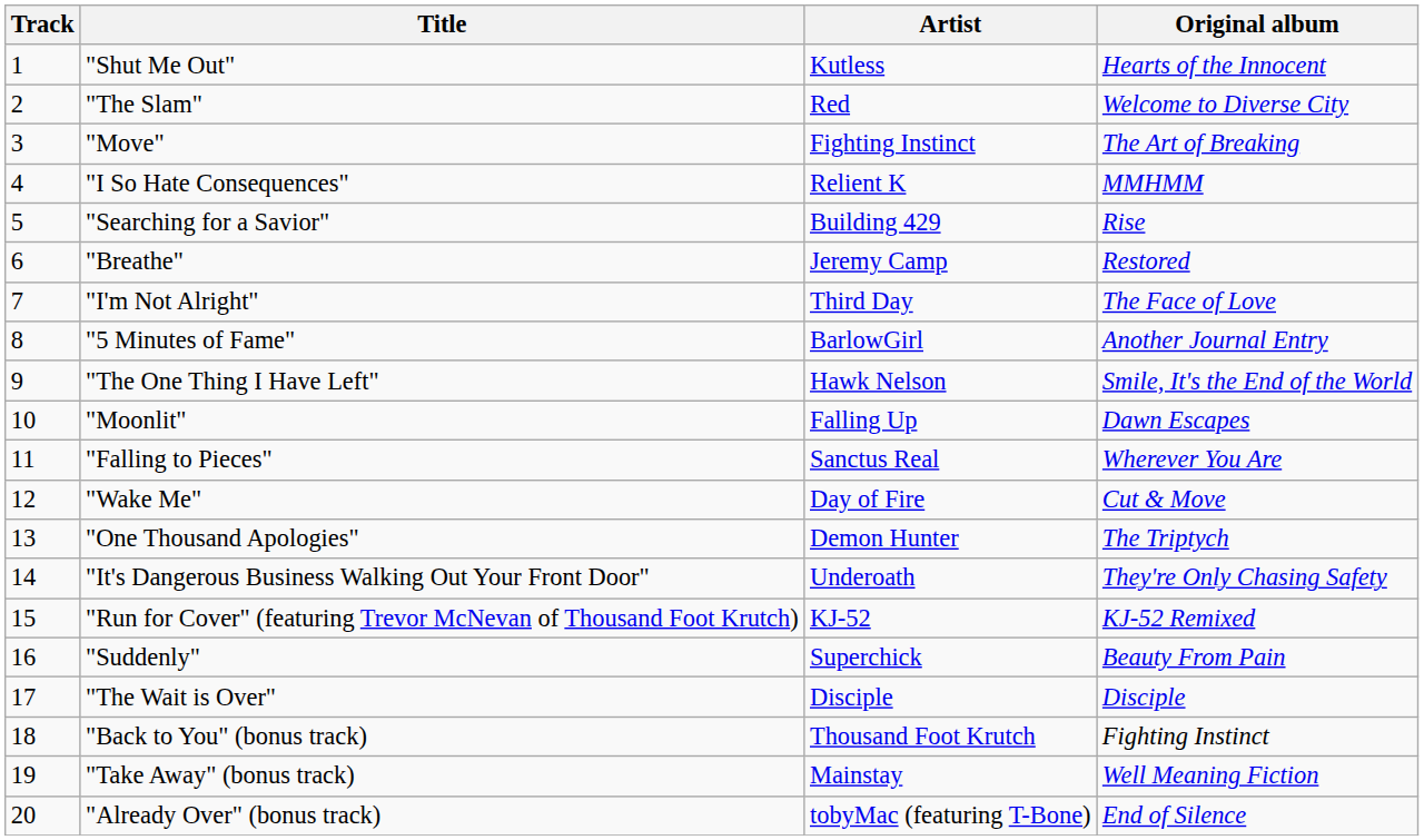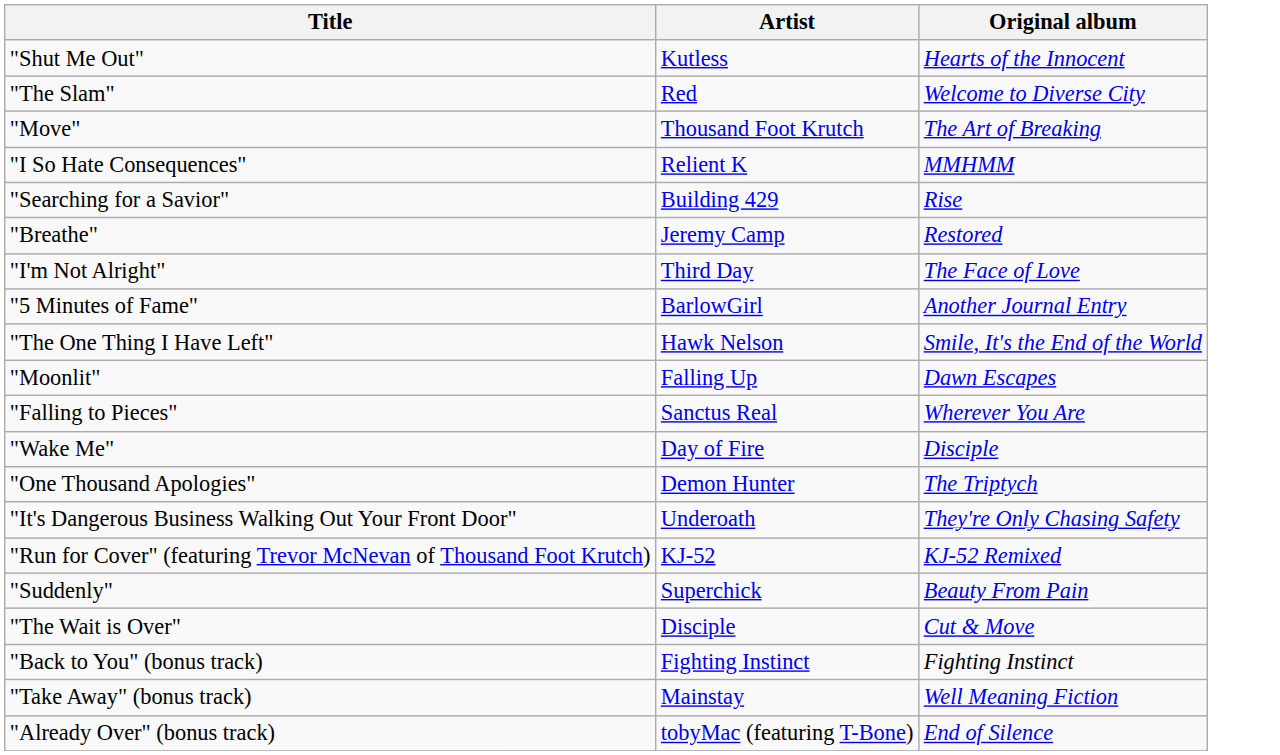- column: Track | 1 | 2 | 3 | 4 | 5 | 6 | 7 | 8 | 9 | 10 | 11 | 12 | 13 | 14 | 15 | 16 | 17 | 18 | 19 | 20
"Move" | Artist: Fighting Instinct -> Thousand Foot Krutch
"Wake Me" | Original album: Cut & Move -> Disciple
"The Wait is Over" | Original album: Disciple -> Cut & Move
"Back to You" (bonus track) | Artist: Thousand Foot Krutch -> Fighting Instinct
